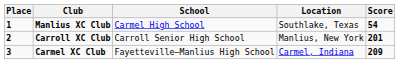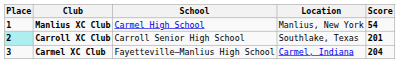Manlius XC Club | Location: Southlake, Texas -> Manlius, New York
Carroll XC Club | Place: no background -> paleturquoise background
Carroll XC Club | Location: Manlius, New York -> Southlake, Texas
Carmel XC Club | Score: 209 -> 204
